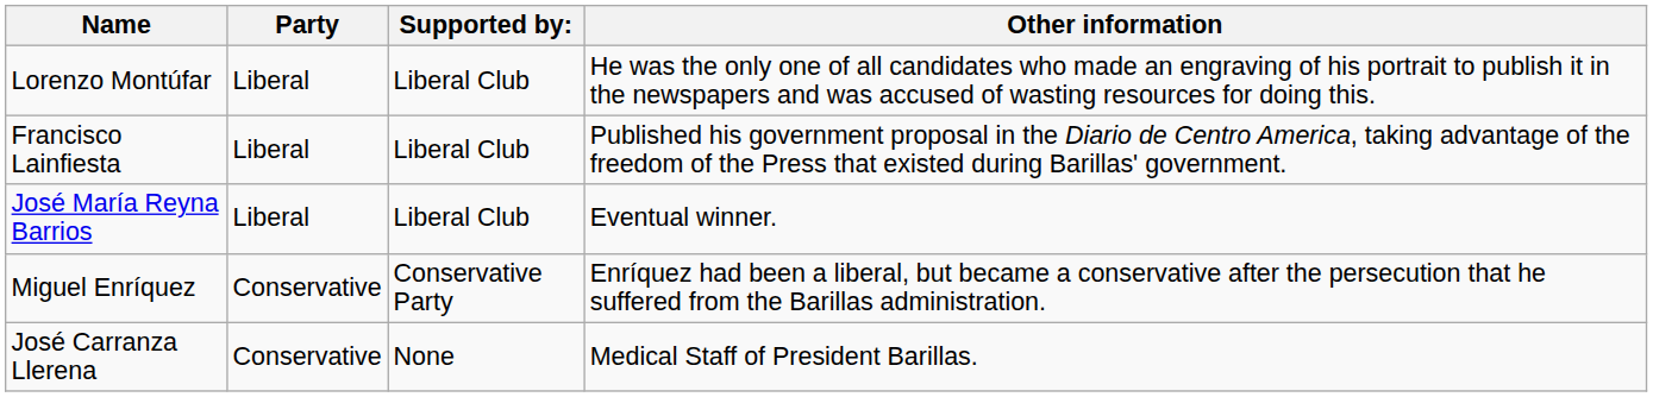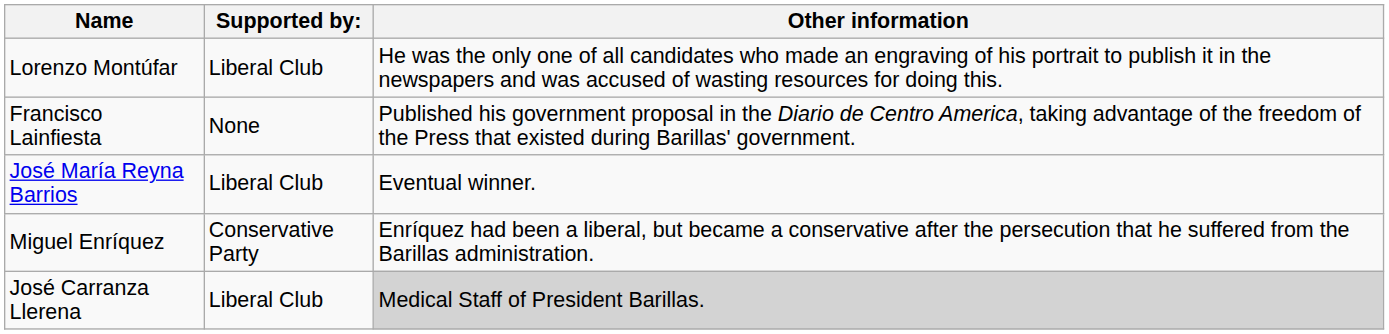- column: Party | Liberal | Liberal | Liberal | Conservative | Conservative
Francisco Lainfiesta | Supported by:: Liberal Club -> None
José Carranza Llerena | Supported by:: None -> Liberal Club
José Carranza Llerena | Other information: no background -> lightgrey background
